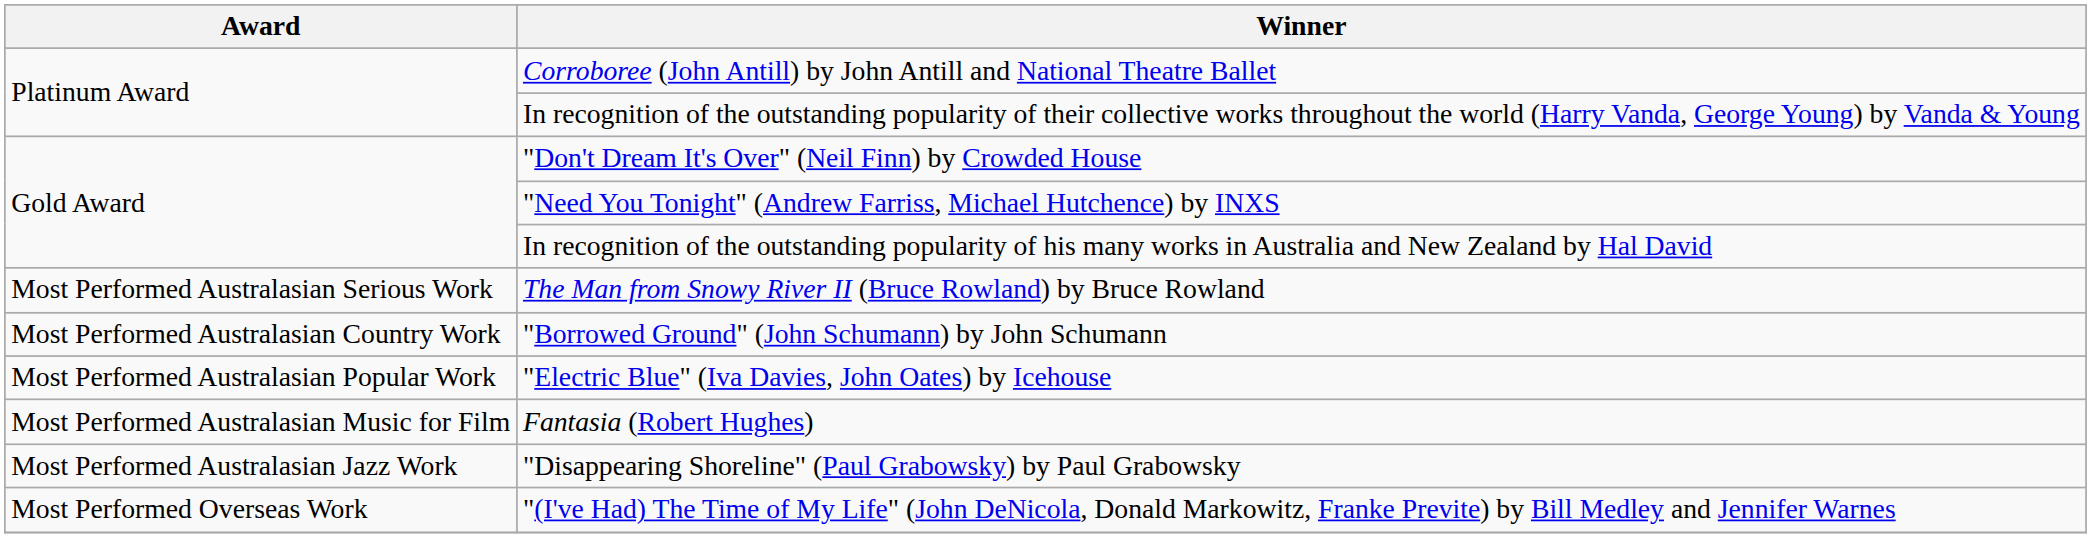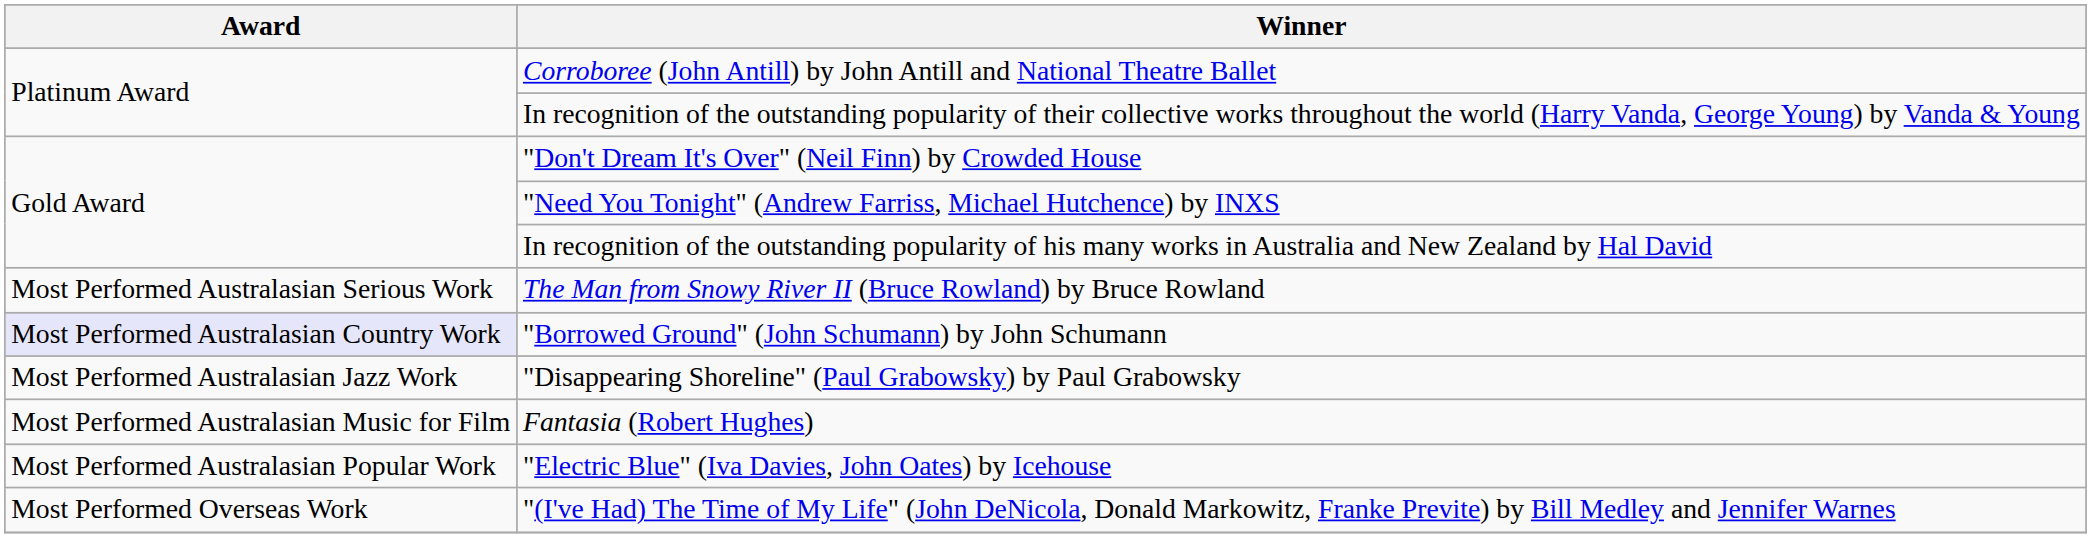"Borrowed Ground" (John Schumann) by John Schumann | Award: no background -> lavender background
rows swapped: "Electric Blue" (Iva Davies, John Oates) by Icehouse <-> "Disappearing Shoreline" (Paul Grabowsky) by Paul Grabowsky
